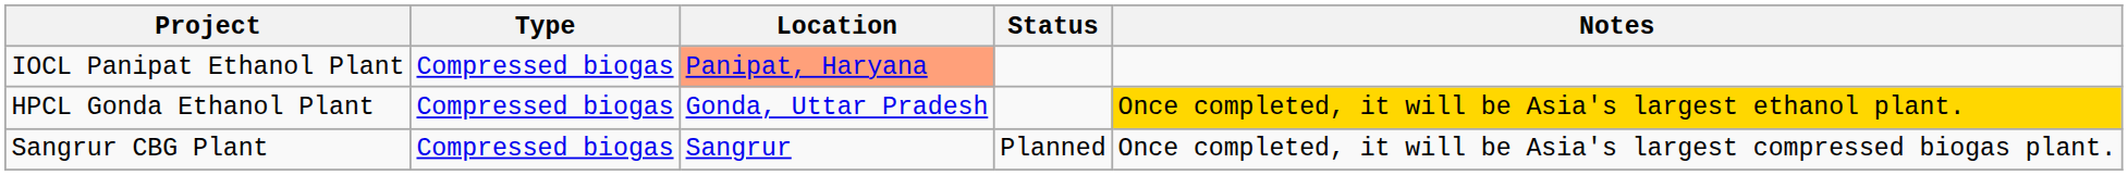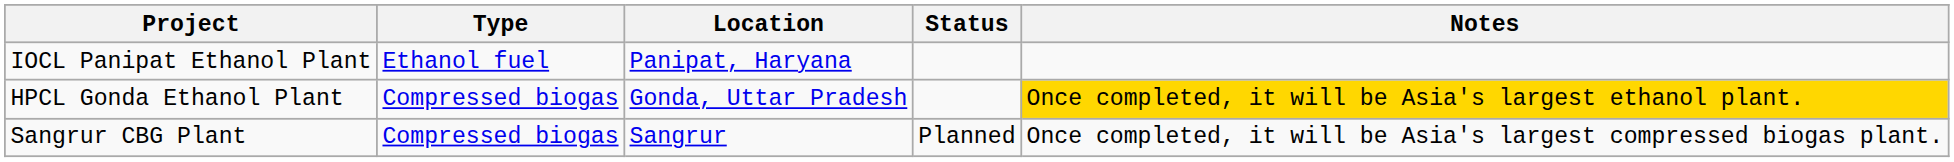IOCL Panipat Ethanol Plant | Type: Compressed biogas -> Ethanol fuel
IOCL Panipat Ethanol Plant | Location: lightsalmon background -> no background
